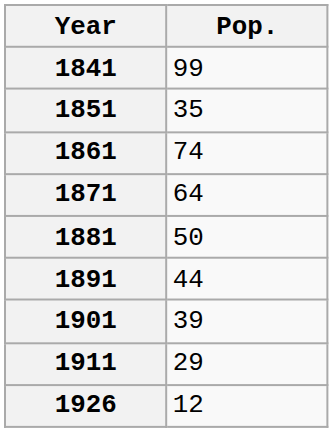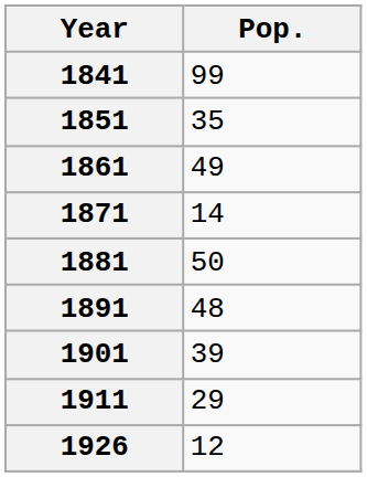1861 | Pop.: 74 -> 49
1871 | Pop.: 64 -> 14
1891 | Pop.: 44 -> 48
